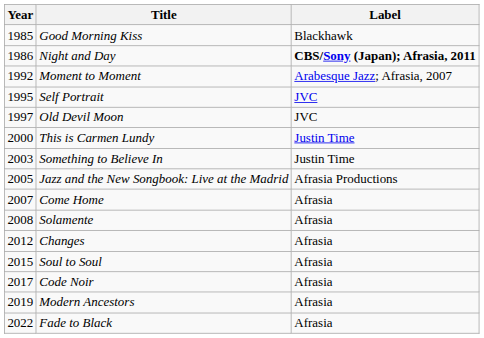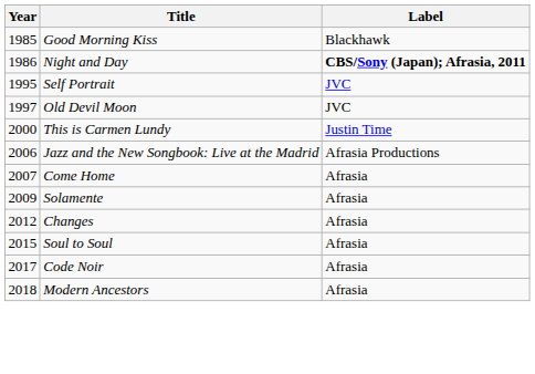- row: 1992 | Moment to Moment | Arabesque Jazz; Afrasia, 2007
- row: 2003 | Something to Believe In | Justin Time
Jazz and the New Songbook: Live at the Madrid | Year: 2005 -> 2006
Solamente | Year: 2008 -> 2009
Modern Ancestors | Year: 2019 -> 2018
- row: 2022 | Fade to Black | Afrasia
